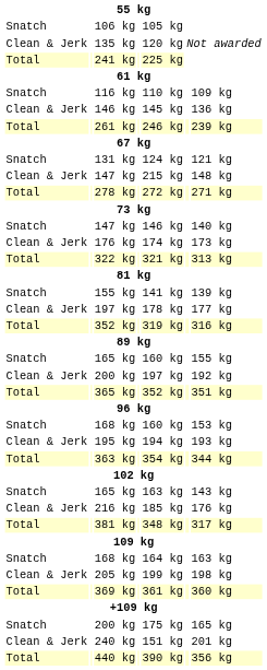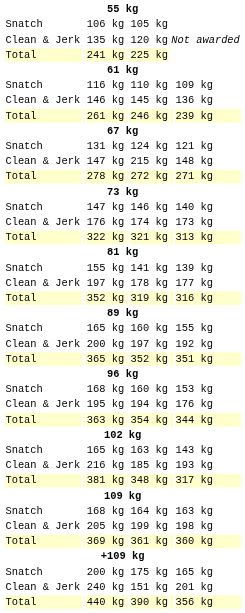195 kg | column 7: 193 kg -> 176 kg
216 kg | column 7: 176 kg -> 193 kg
